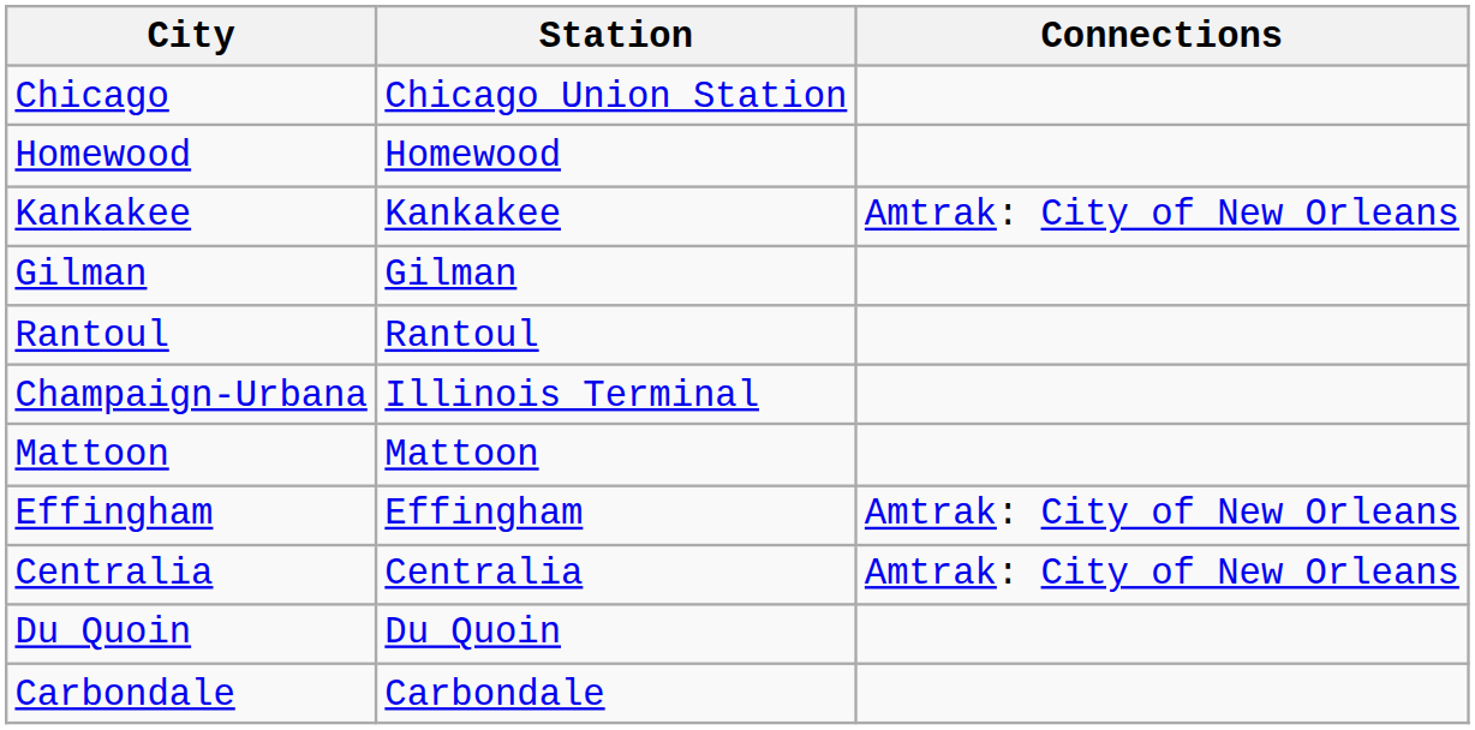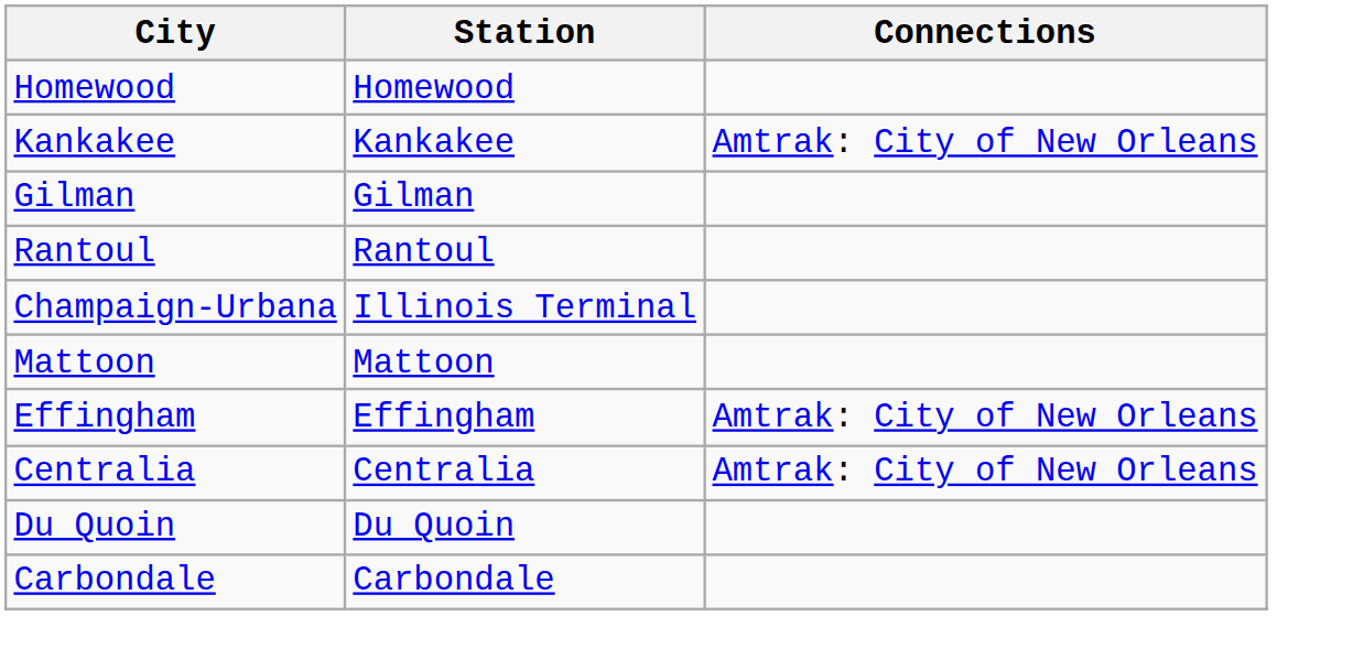- row: Chicago | Chicago Union Station
